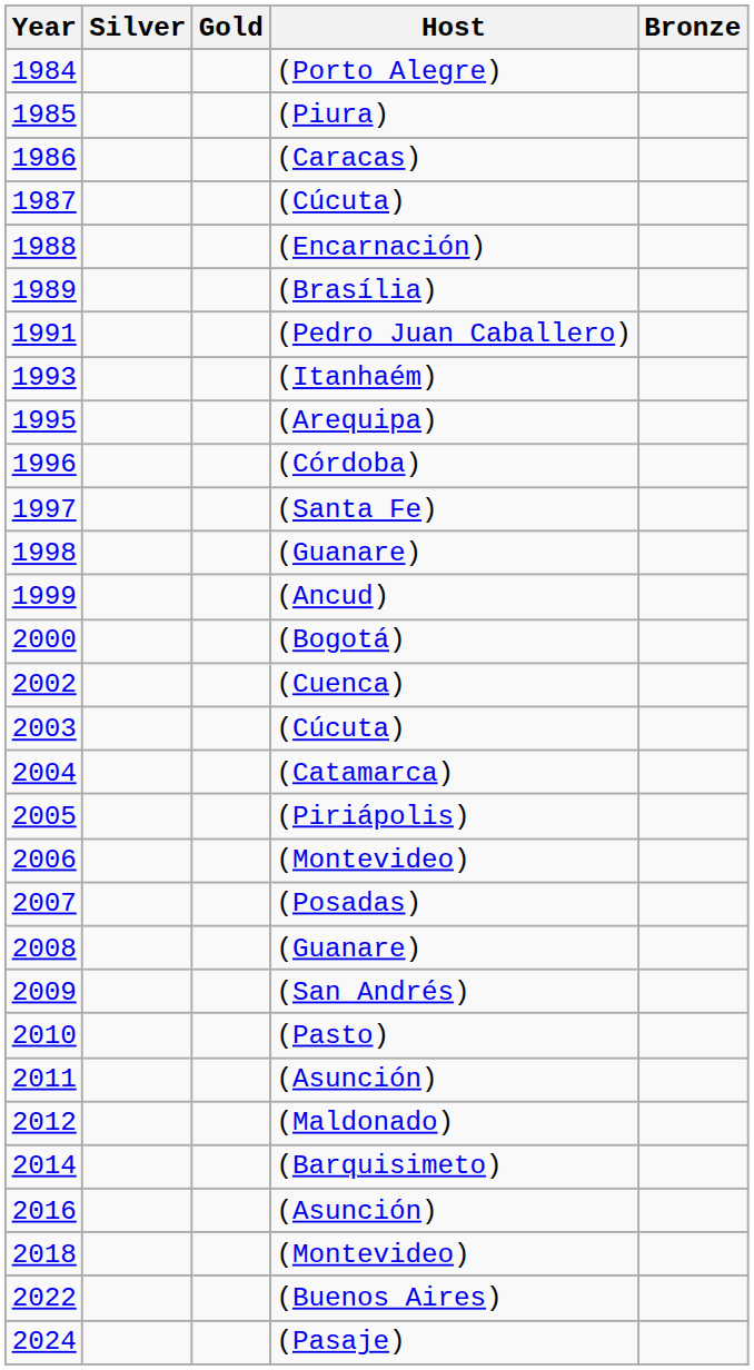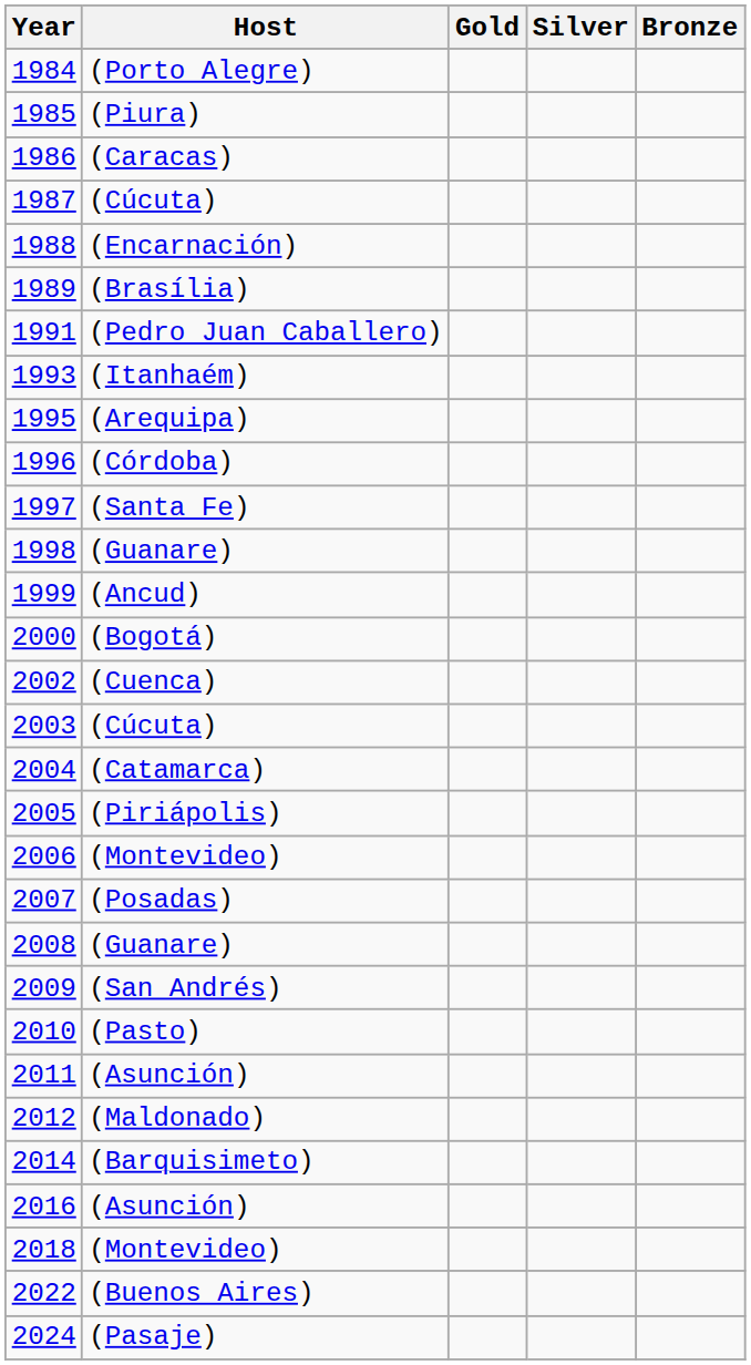columns swapped: Host <-> Silver
